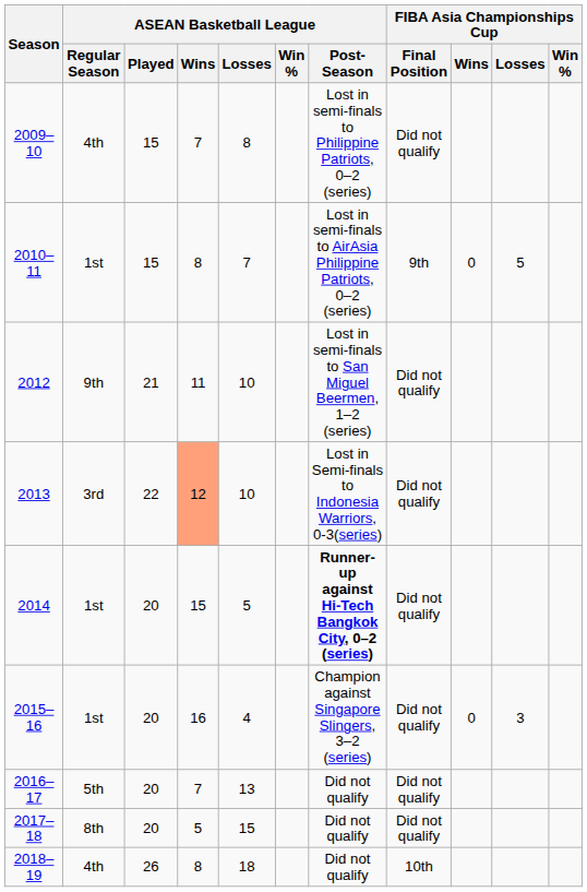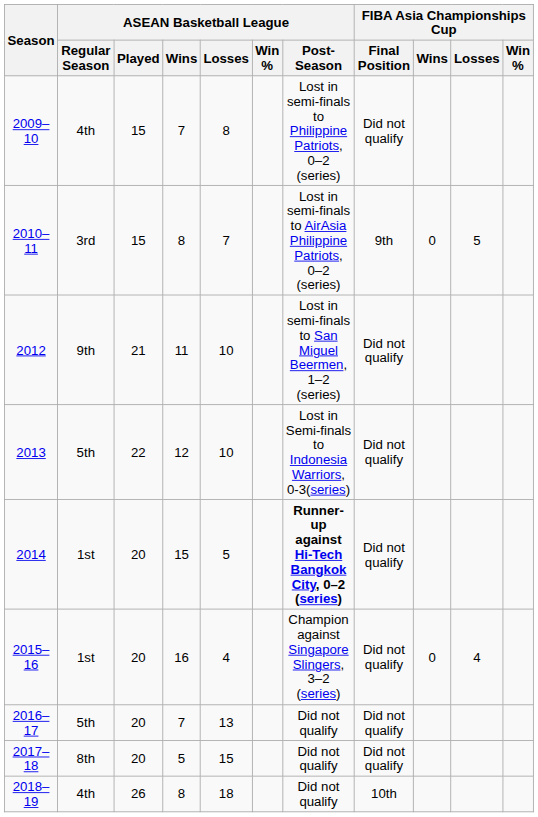2010–11 | ASEAN Basketball League / Regular Season: 1st -> 3rd
2013 | ASEAN Basketball League / Regular Season: 3rd -> 5th
2013 | ASEAN Basketball League / Wins: lightsalmon background -> no background
2015–16 | FIBA Asia Championships Cup / Losses: 3 -> 4
